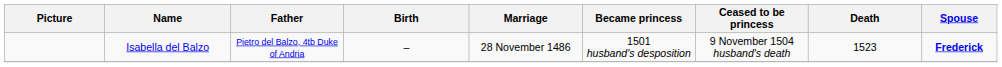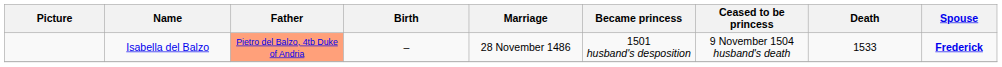Isabella del Balzo | Father: no background -> lightsalmon background
Isabella del Balzo | Death: 1523 -> 1533
